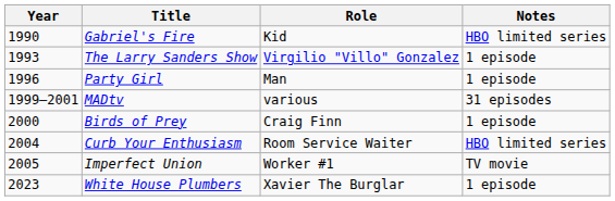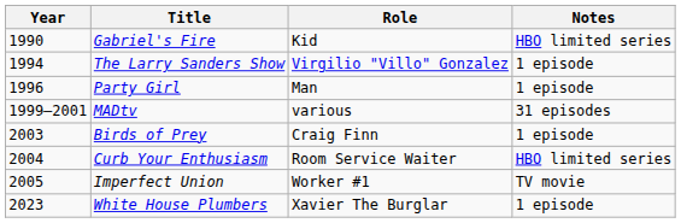The Larry Sanders Show | Year: 1993 -> 1994
Birds of Prey | Year: 2000 -> 2003
